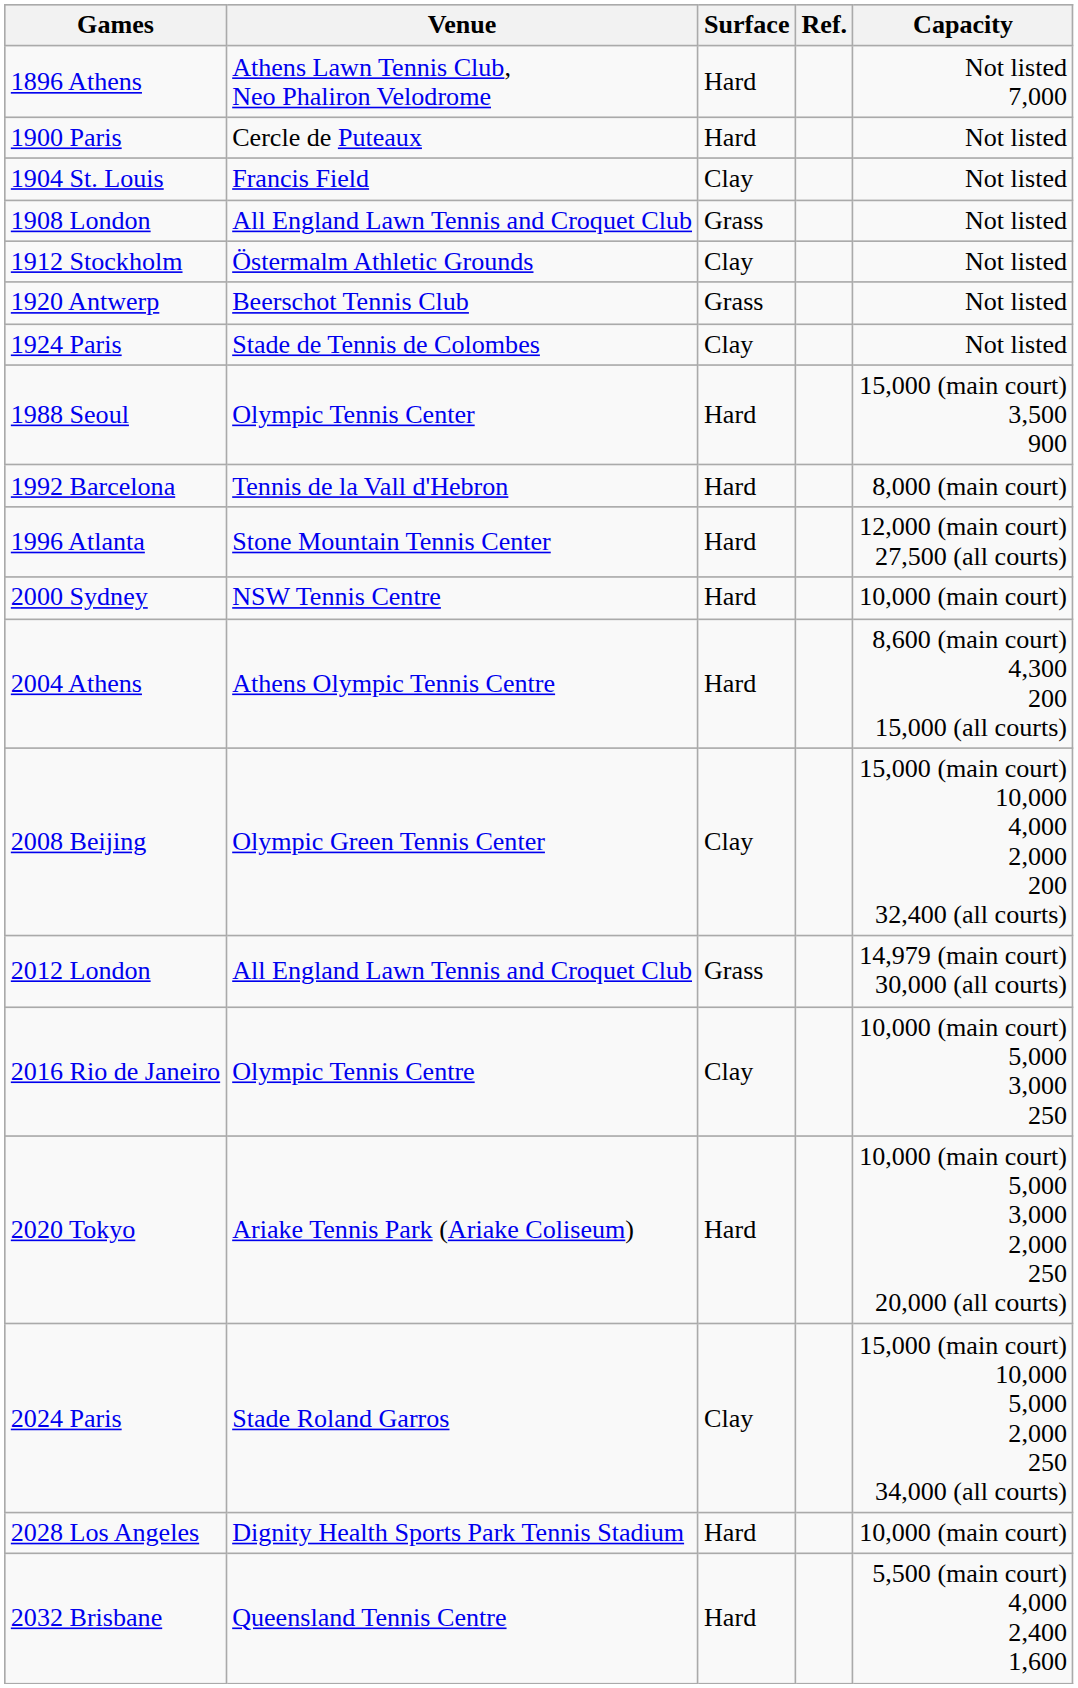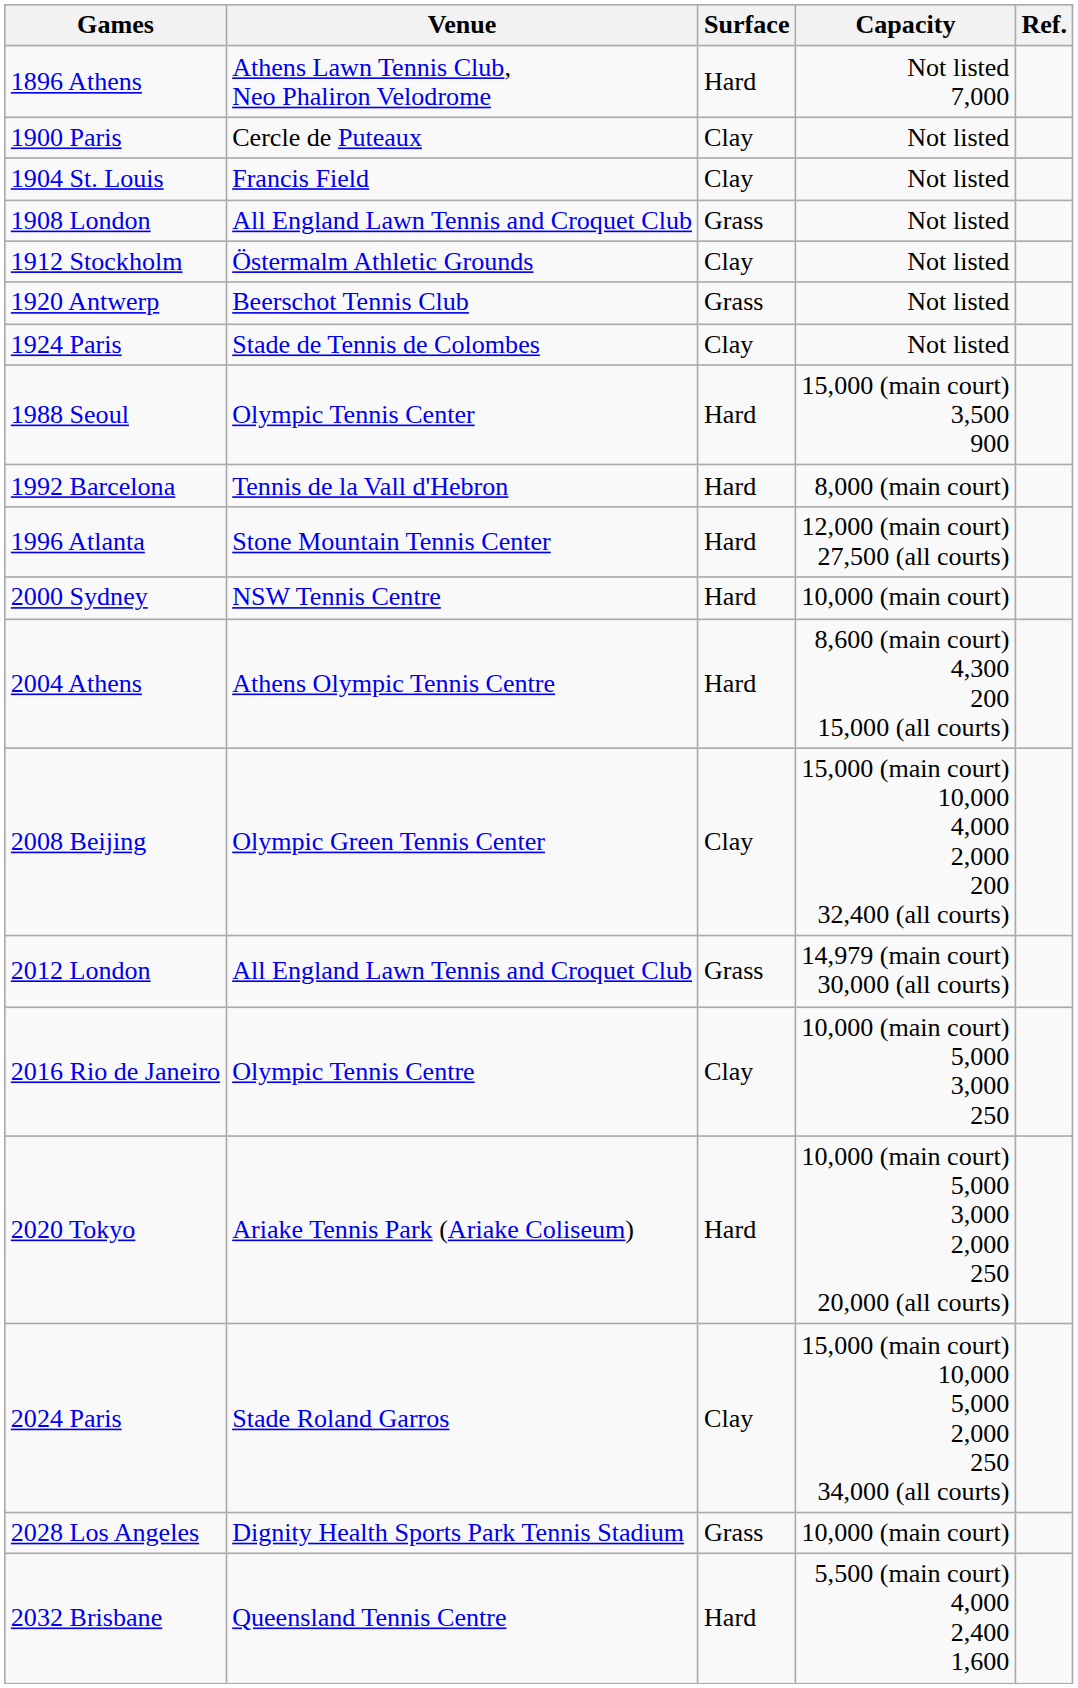columns swapped: Capacity <-> Ref.
1900 Paris | Surface: Hard -> Clay
2028 Los Angeles | Surface: Hard -> Grass
